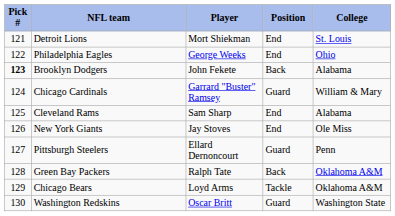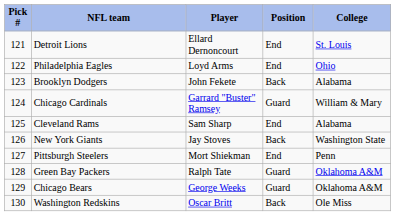Detroit Lions | Player: Mort Shiekman -> Ellard Dernoncourt
Philadelphia Eagles | Player: George Weeks -> Loyd Arms
Brooklyn Dodgers | Pick #: bold -> normal
New York Giants | Position: End -> Back
New York Giants | College: Ole Miss -> Washington State
Pittsburgh Steelers | Player: Ellard Dernoncourt -> Mort Shiekman
Pittsburgh Steelers | Position: Guard -> End
Green Bay Packers | Position: Back -> Guard
Chicago Bears | Player: Loyd Arms -> George Weeks
Chicago Bears | Position: Tackle -> Guard
Washington Redskins | Position: Guard -> Back
Washington Redskins | College: Washington State -> Ole Miss
